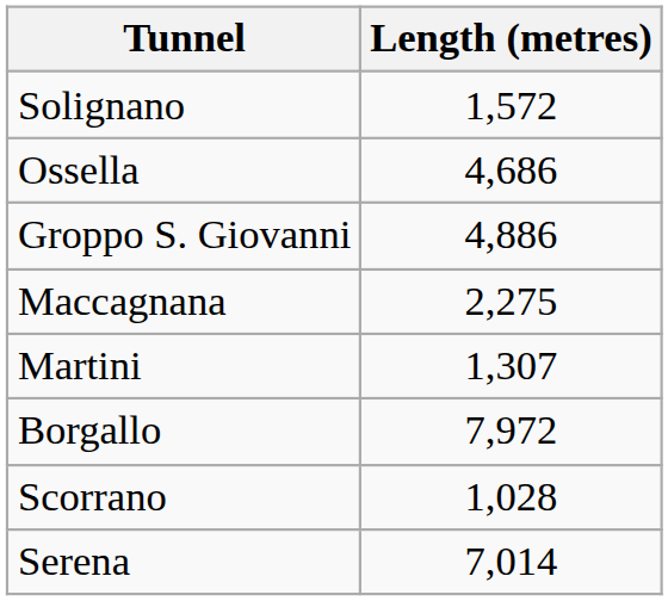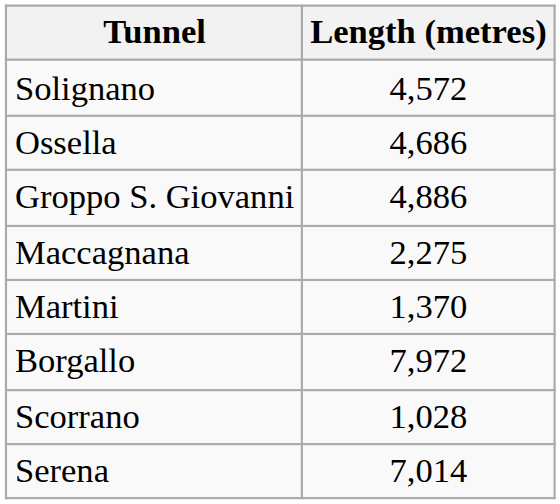Solignano | Length (metres): 1,572 -> 4,572
Martini | Length (metres): 1,307 -> 1,370
